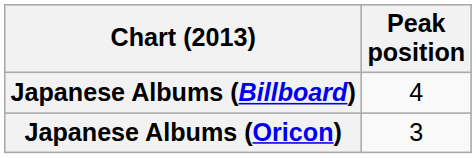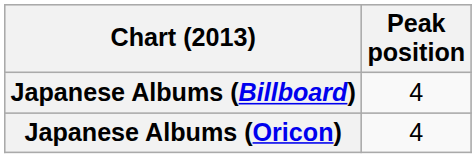Japanese Albums (Oricon) | Peak position: 3 -> 4
